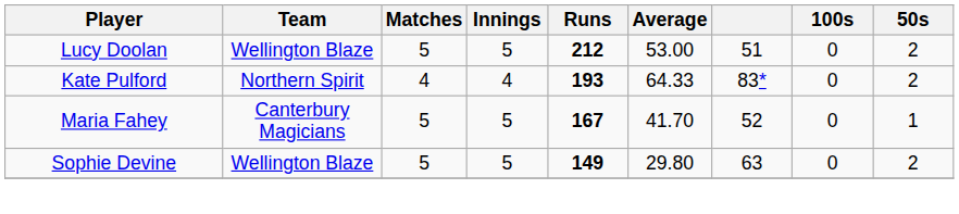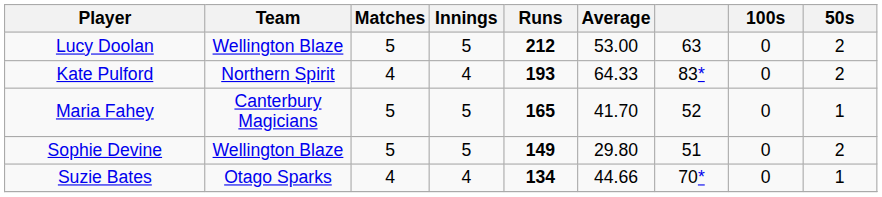Lucy Doolan | column 7: 51 -> 63
Maria Fahey | Runs: 167 -> 165
Sophie Devine | column 7: 63 -> 51
+ row: Suzie Bates | Otago Sparks | 4 | 4 | 134 | 44.66 | 70* | 0 | 1
